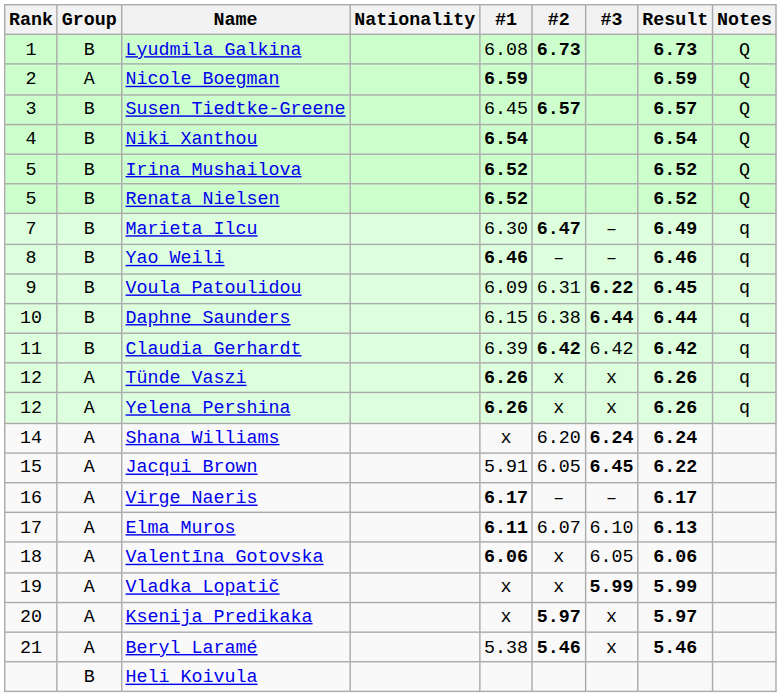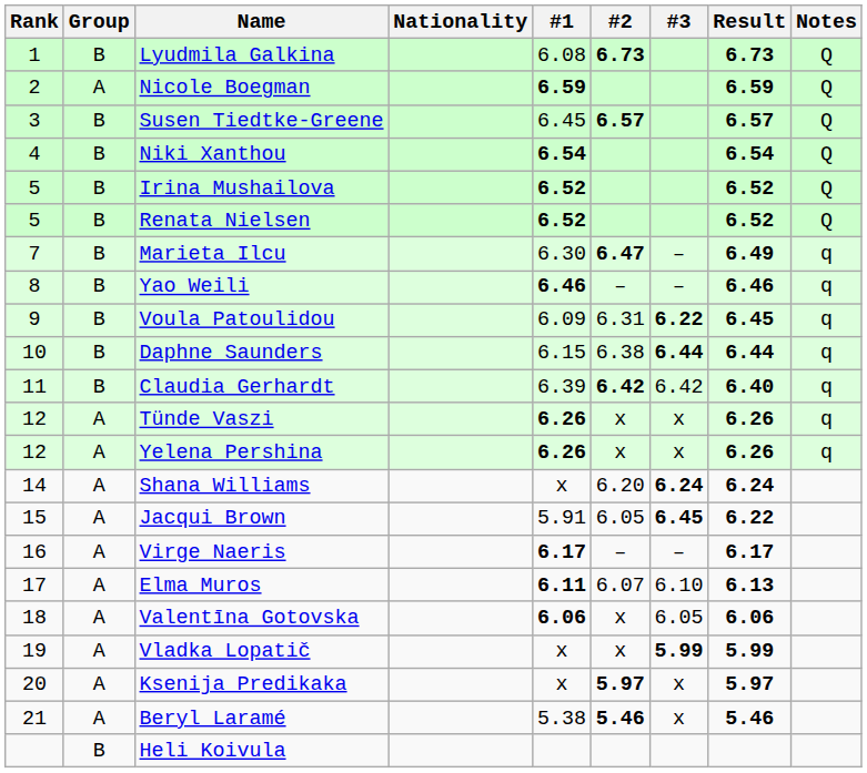Claudia Gerhardt | Result: 6.42 -> 6.40
